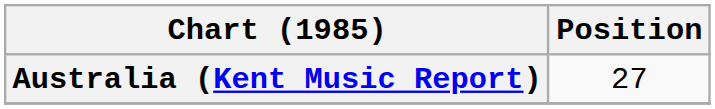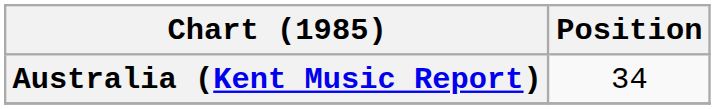Australia (Kent Music Report) | Position: 27 -> 34
